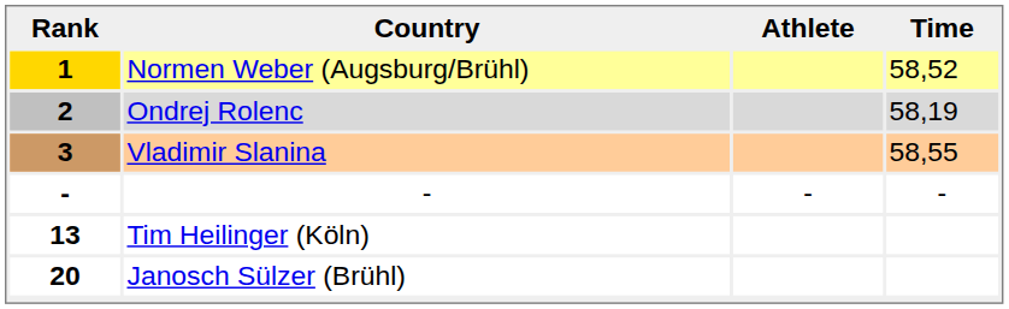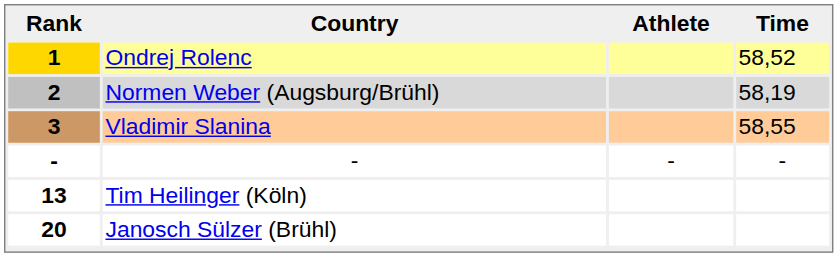1 | Country: Normen Weber (Augsburg/Brühl) -> Ondrej Rolenc
2 | Country: Ondrej Rolenc -> Normen Weber (Augsburg/Brühl)
